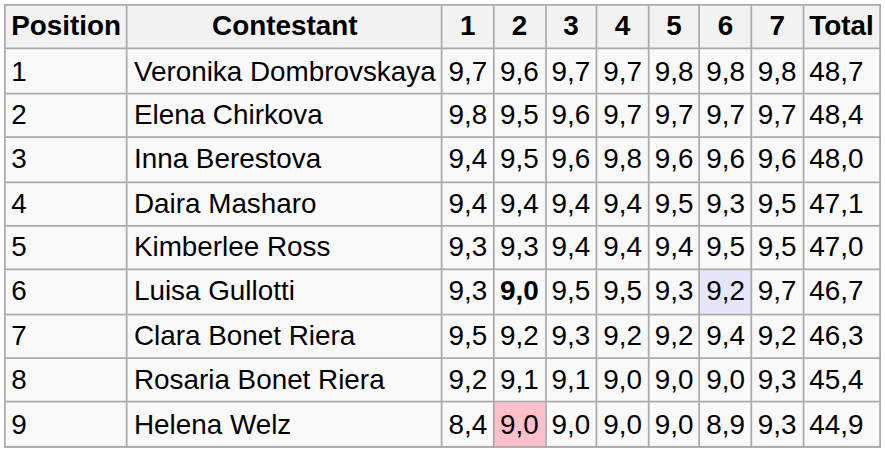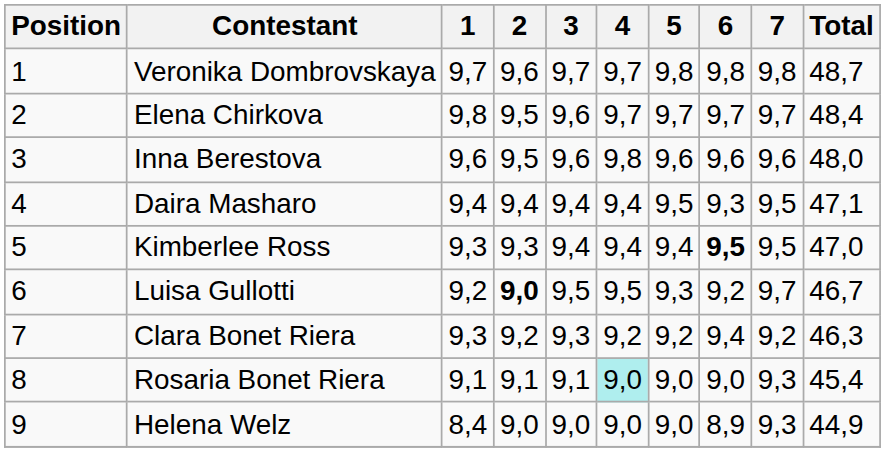Inna Berestova | 1: 9,4 -> 9,6
Kimberlee Ross | 6: normal -> bold
Luisa Gullotti | 1: 9,3 -> 9,2
Luisa Gullotti | 6: lavender background -> no background
Clara Bonet Riera | 1: 9,5 -> 9,3
Rosaria Bonet Riera | 1: 9,2 -> 9,1
Rosaria Bonet Riera | 4: no background -> paleturquoise background
Helena Welz | 2: pink background -> no background
